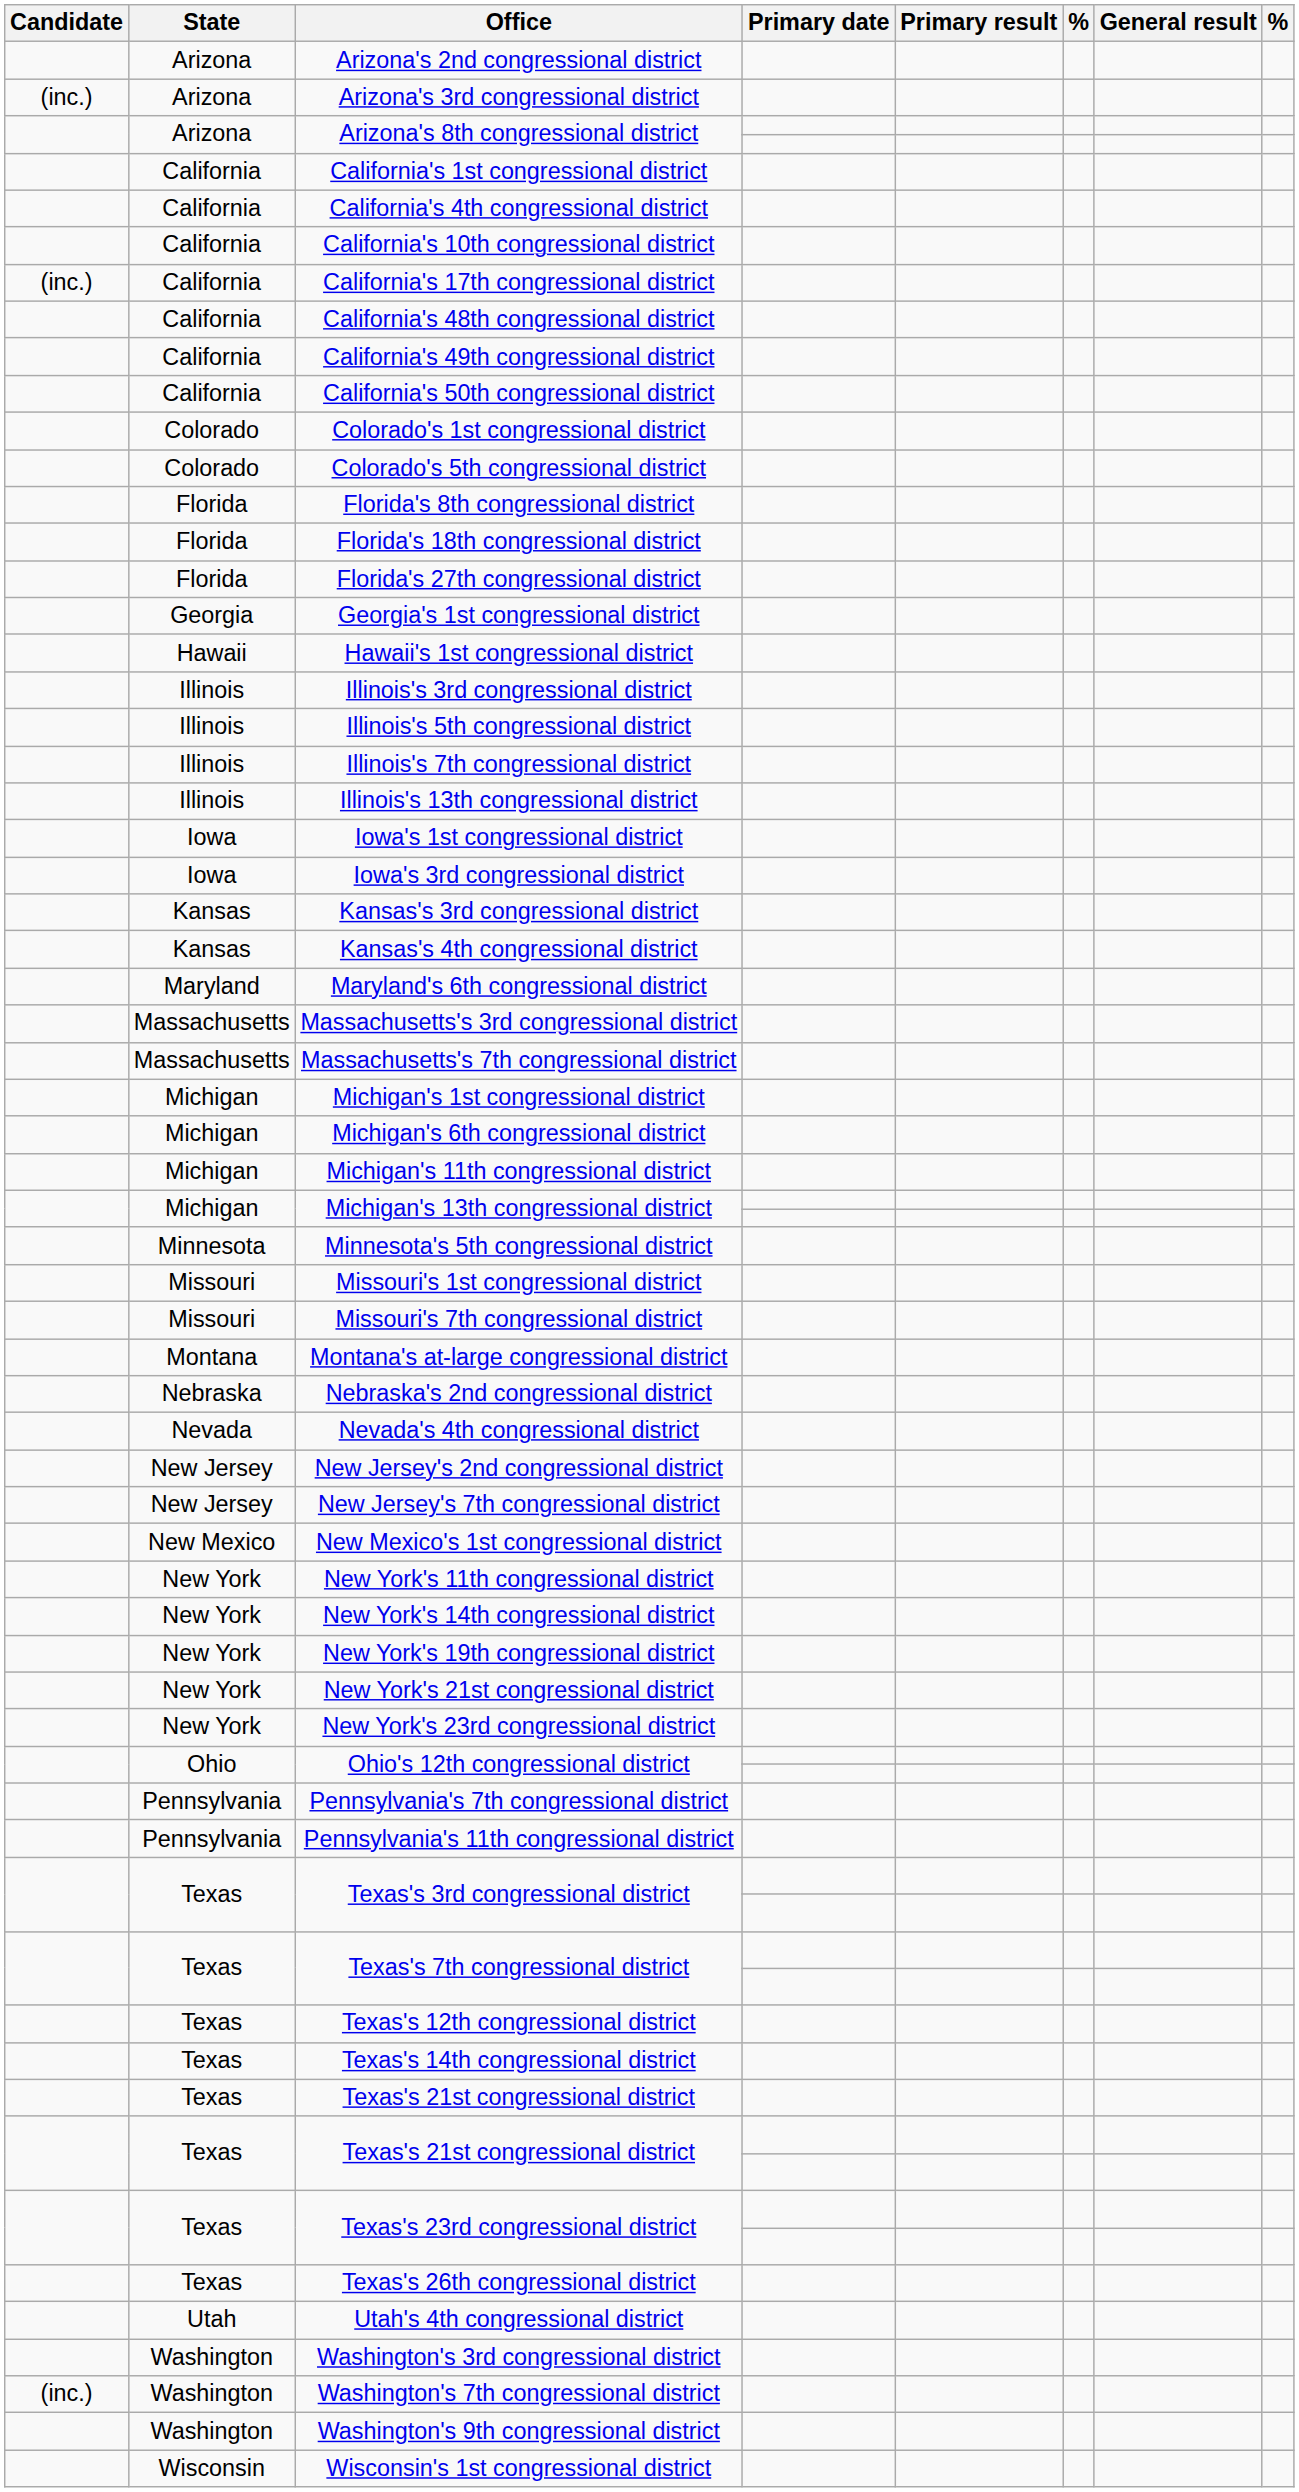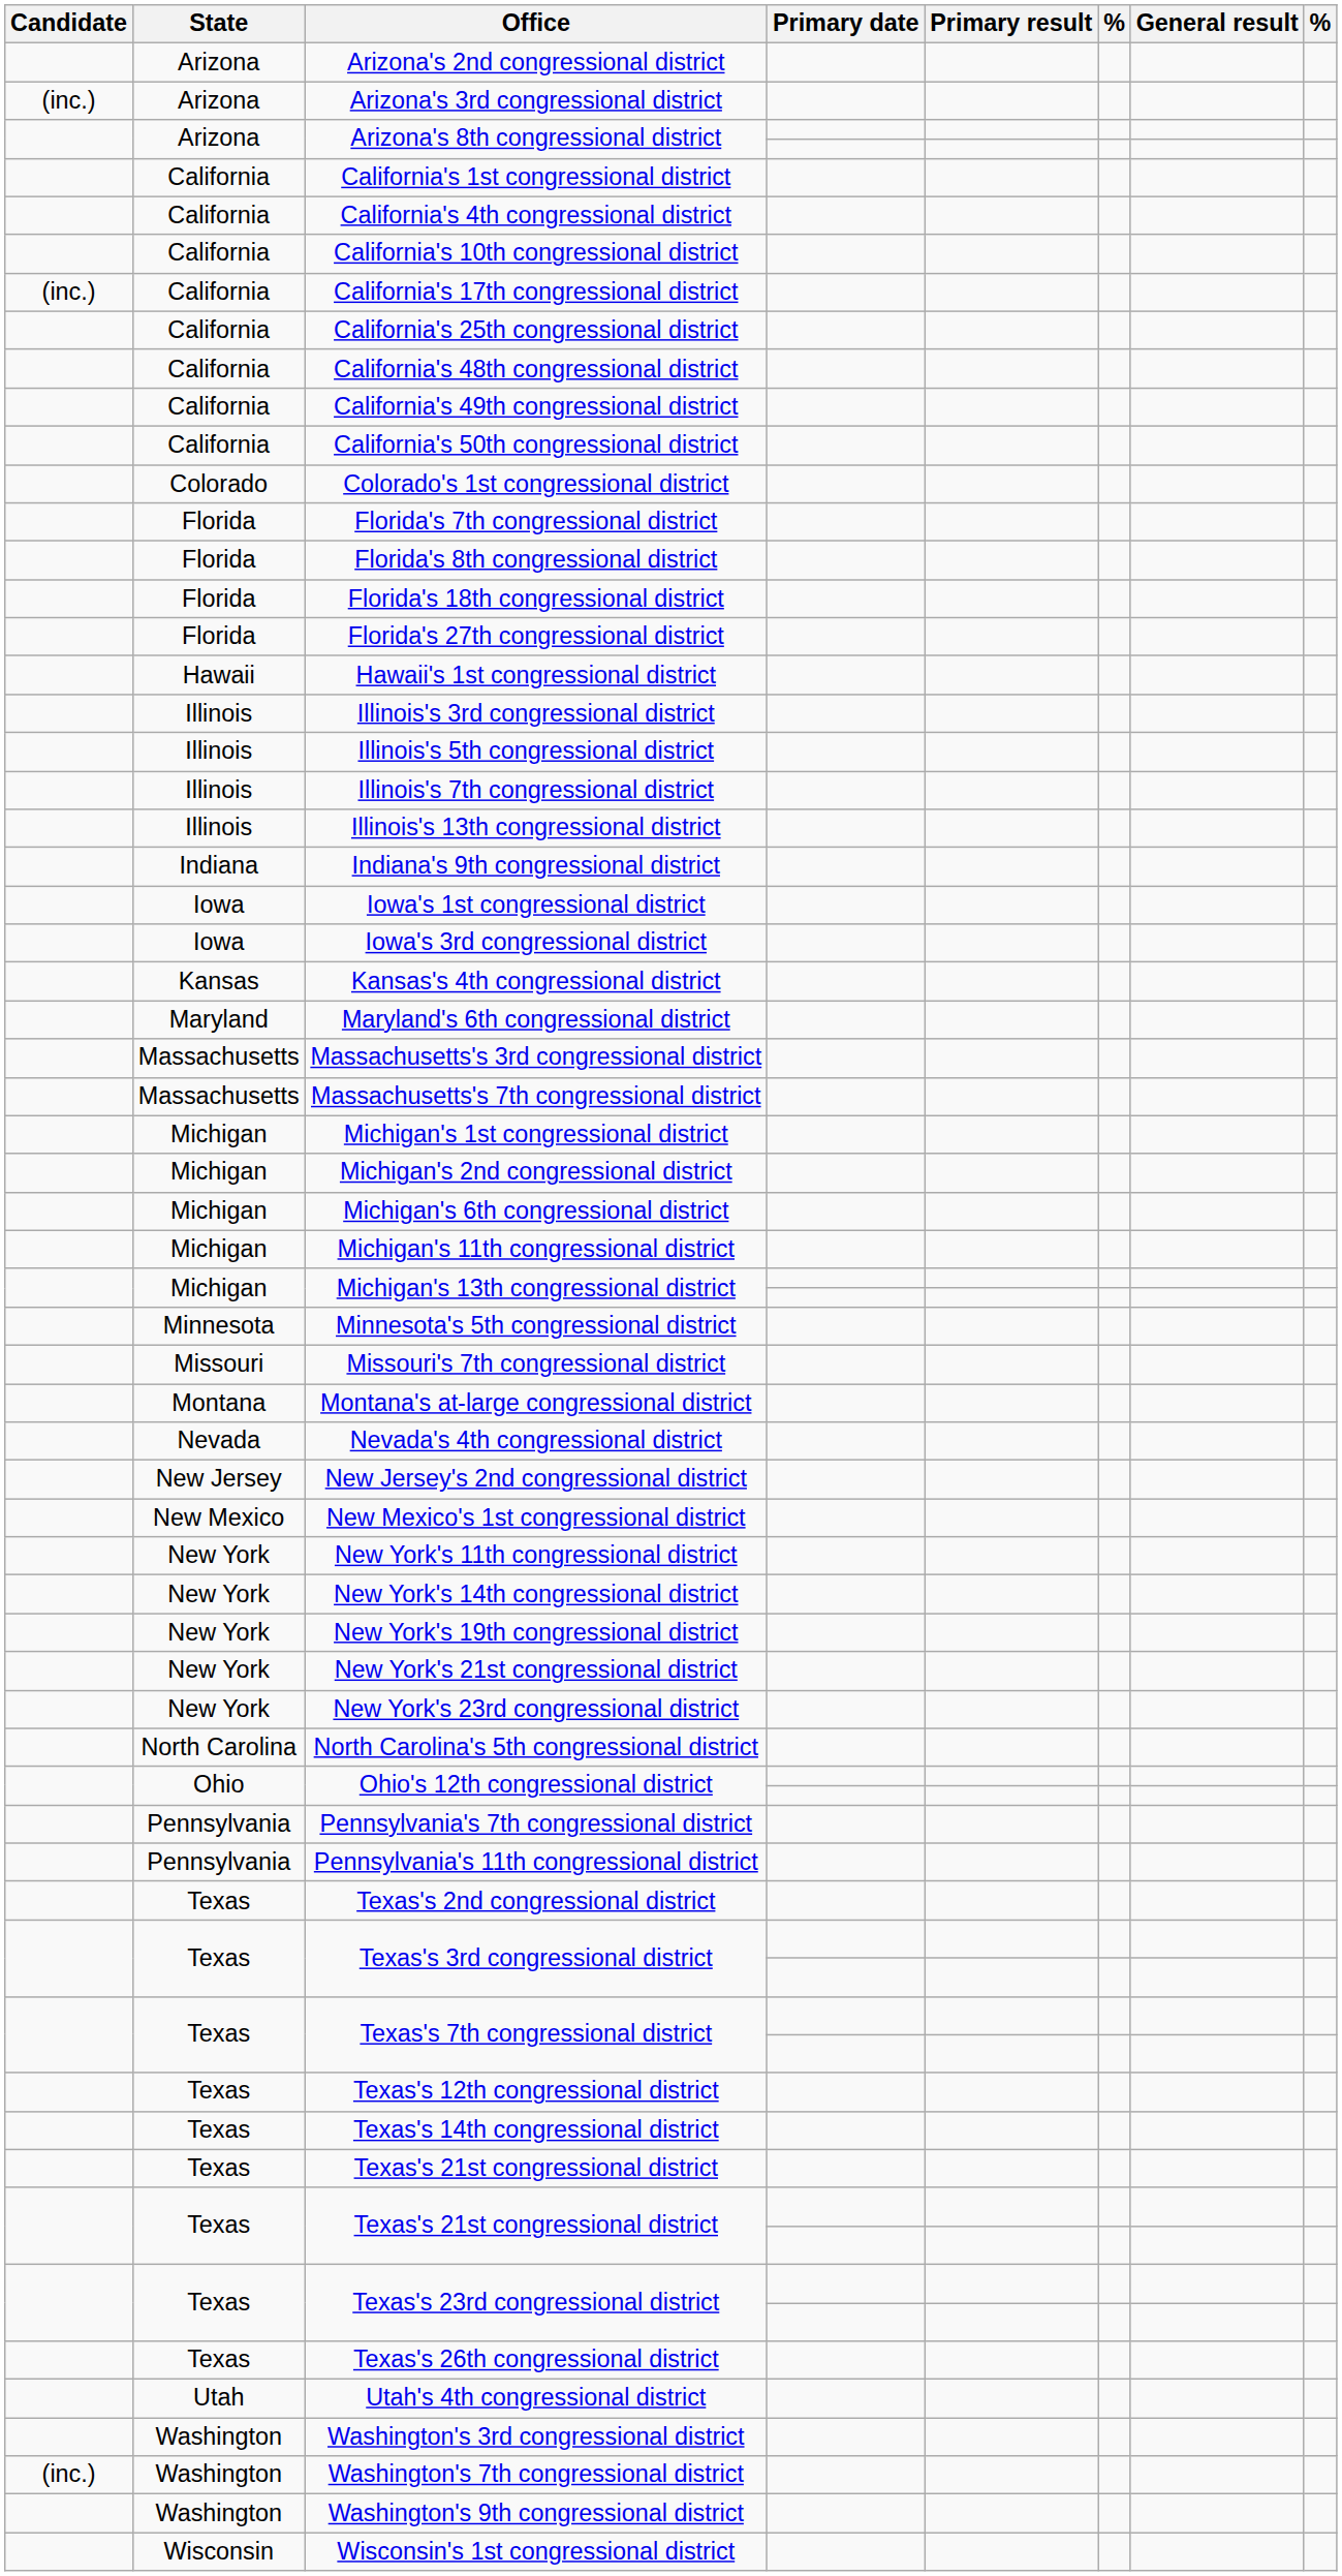+ row: California | California's 25th congressional district
- row: Colorado | Colorado's 5th congressional district
+ row: Florida | Florida's 7th congressional district
- row: Georgia | Georgia's 1st congressional district
+ row: Indiana | Indiana's 9th congressional district
- row: Kansas | Kansas's 3rd congressional district
+ row: Michigan | Michigan's 2nd congressional district
- row: Missouri | Missouri's 1st congressional district
- row: Nebraska | Nebraska's 2nd congressional district
- row: New Jersey | New Jersey's 7th congressional district
+ row: North Carolina | North Carolina's 5th congressional district
+ row: Texas | Texas's 2nd congressional district
